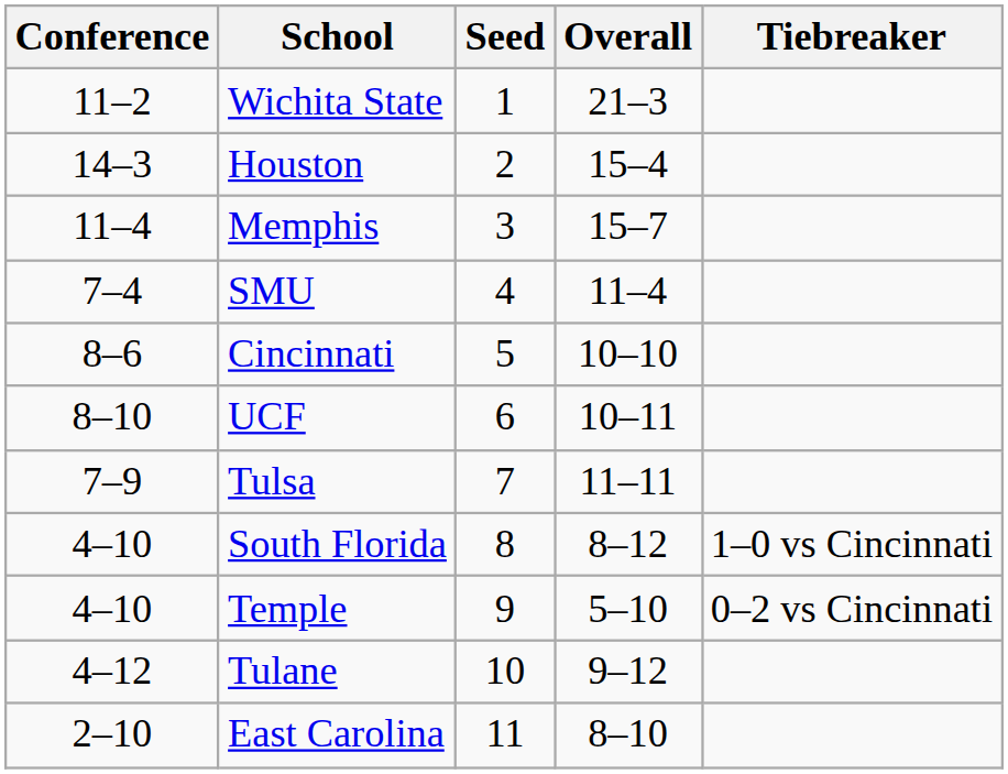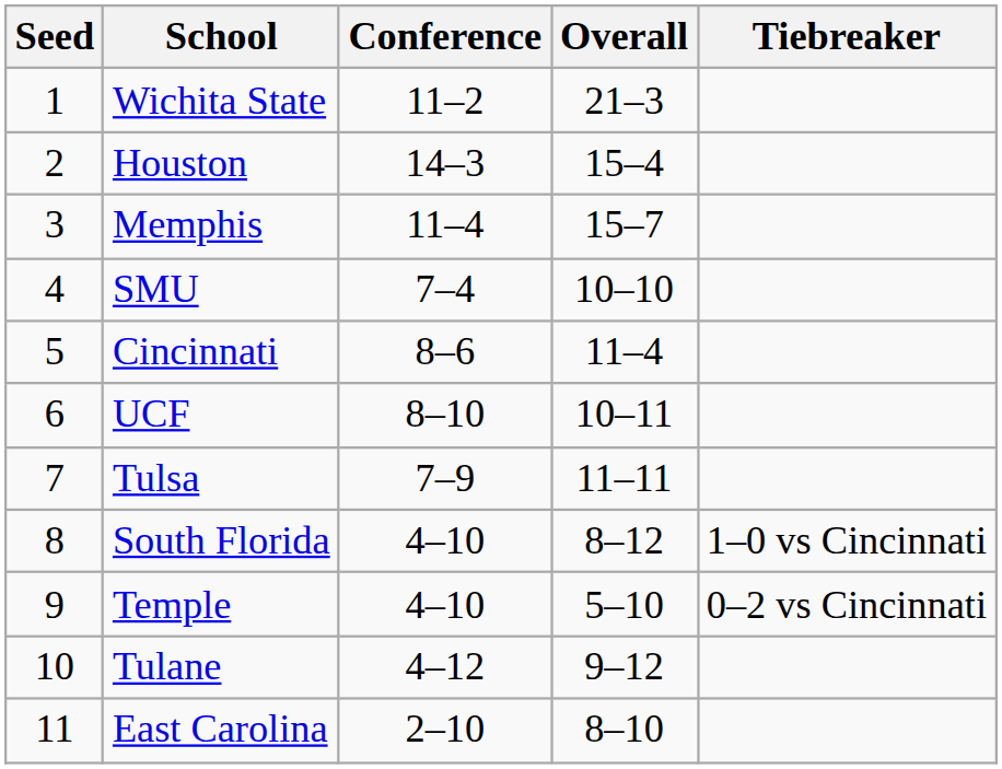columns swapped: Seed <-> Conference
SMU | Overall: 11–4 -> 10–10
Cincinnati | Overall: 10–10 -> 11–4
